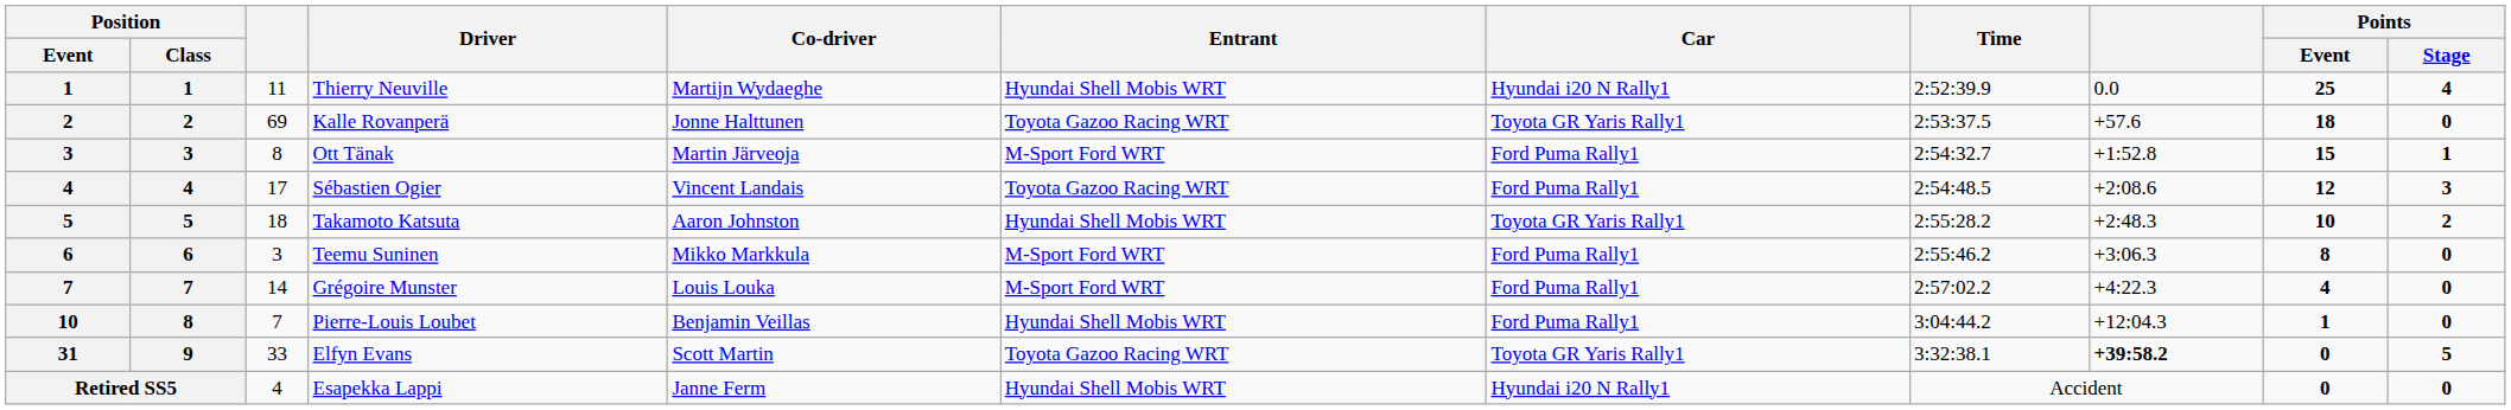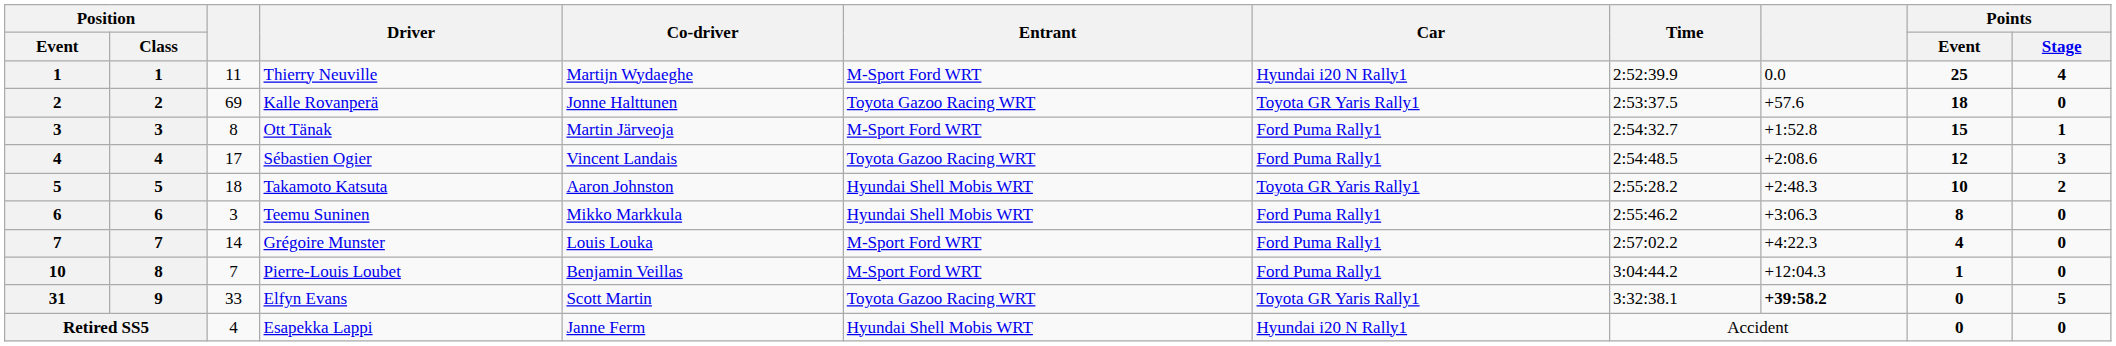Thierry Neuville | Entrant: Hyundai Shell Mobis WRT -> M-Sport Ford WRT
Teemu Suninen | Entrant: M-Sport Ford WRT -> Hyundai Shell Mobis WRT
Pierre-Louis Loubet | Entrant: Hyundai Shell Mobis WRT -> M-Sport Ford WRT
